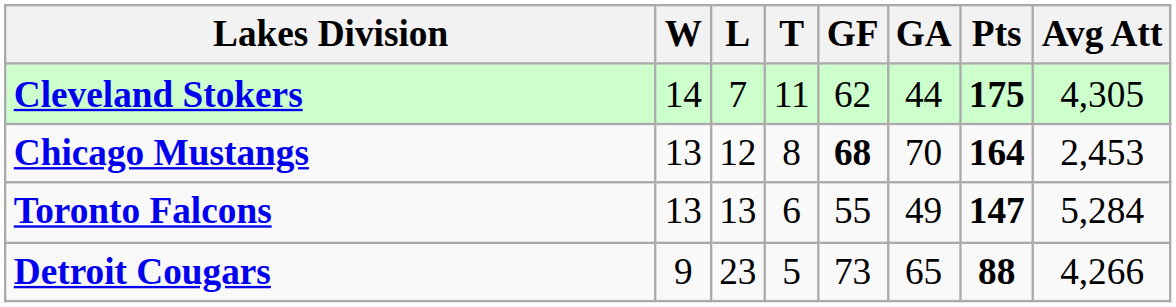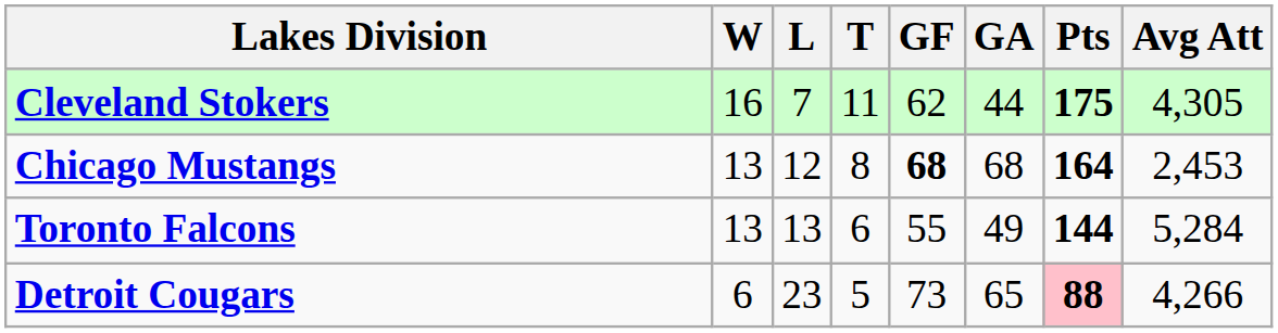Cleveland Stokers | W: 14 -> 16
Chicago Mustangs | GA: 70 -> 68
Toronto Falcons | Pts: 147 -> 144
Detroit Cougars | W: 9 -> 6
Detroit Cougars | Pts: no background -> pink background
